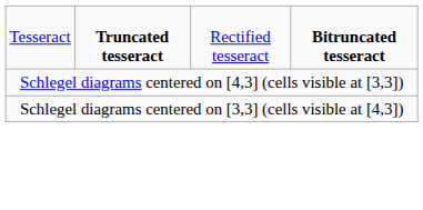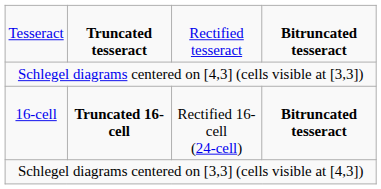+ row: 16-cell | Truncated 16-cell | Rectified 16-cell (24-cell) | Bitruncated tesseract
